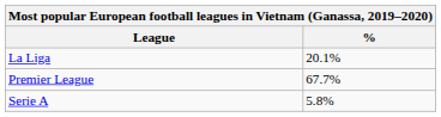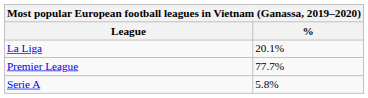Premier League | %: 67.7% -> 77.7%
